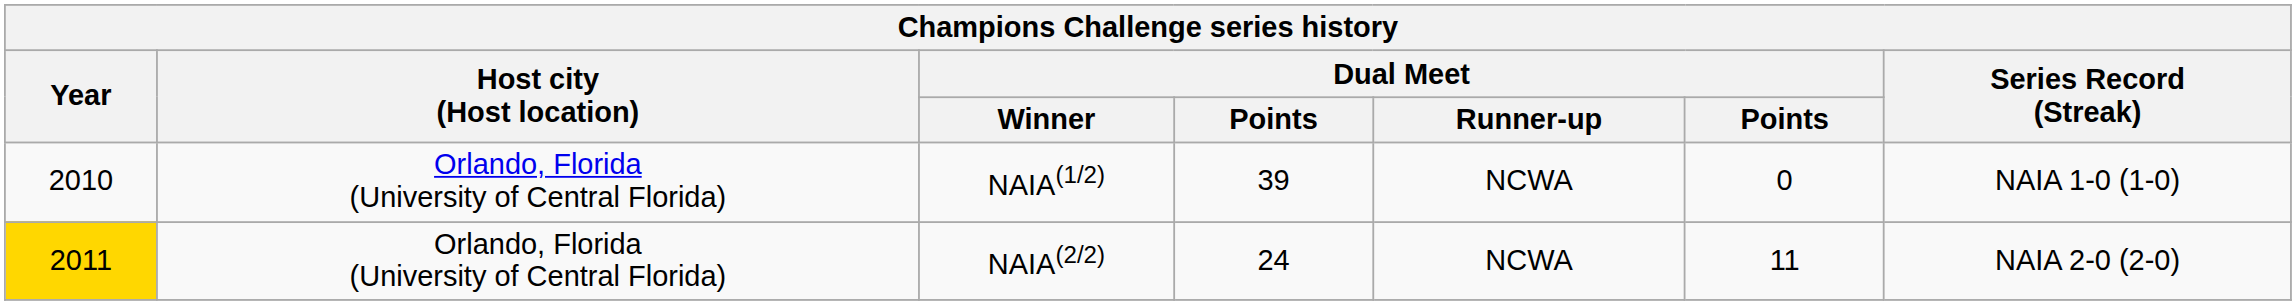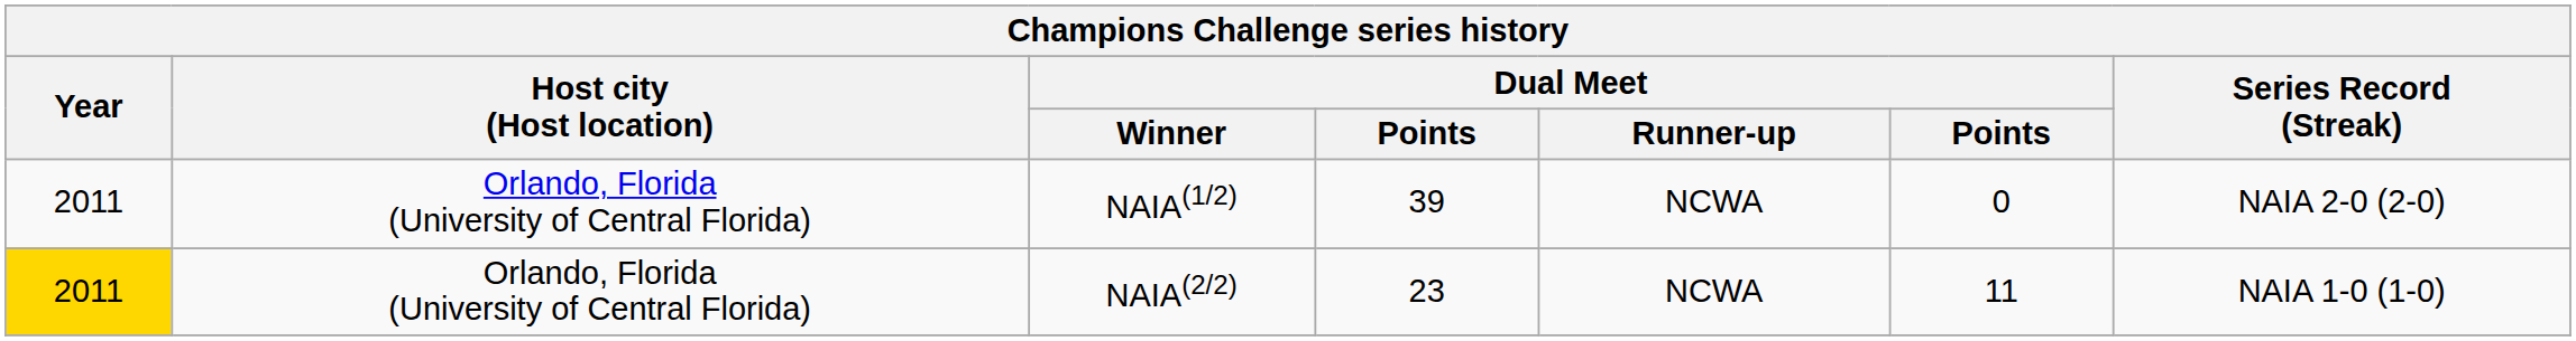NAIA(1/2) | Year: 2010 -> 2011
NAIA(1/2) | Series Record (Streak): NAIA 1-0 (1-0) -> NAIA 2-0 (2-0)
NAIA(2/2) | column 4: 24 -> 23
NAIA(2/2) | Series Record (Streak): NAIA 2-0 (2-0) -> NAIA 1-0 (1-0)
